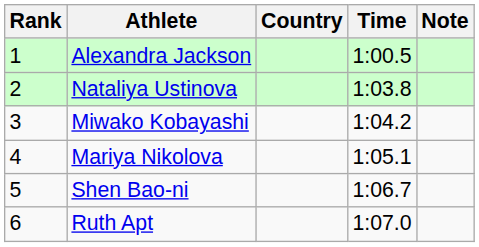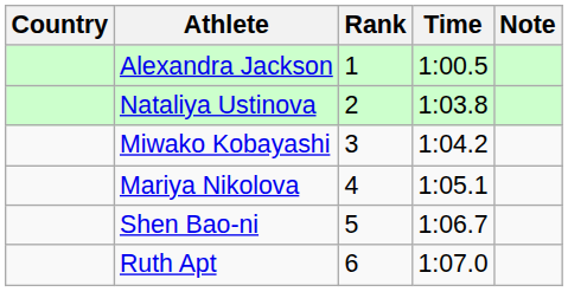columns swapped: Rank <-> Country
